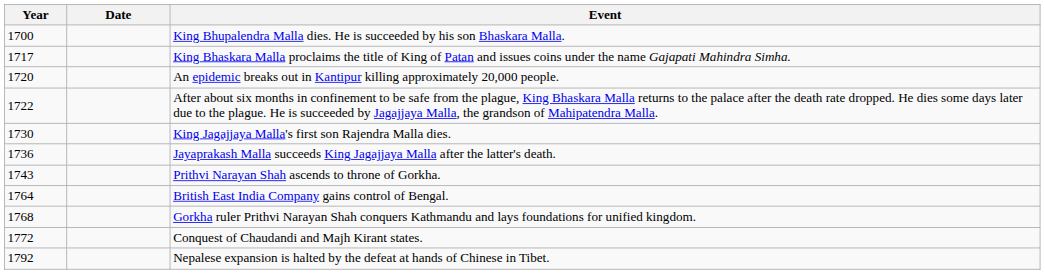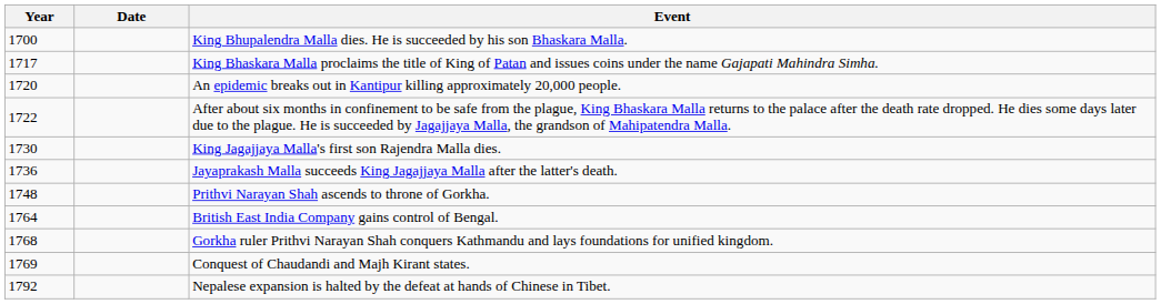Prithvi Narayan Shah ascends to throne of Gorkha. | Year: 1743 -> 1748
Conquest of Chaudandi and Majh Kirant states. | Year: 1772 -> 1769
